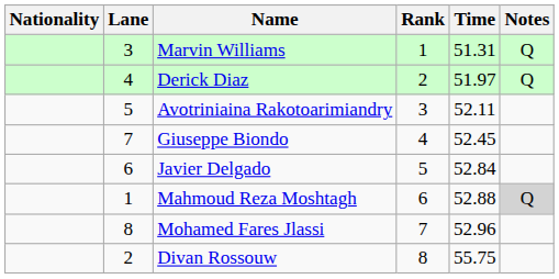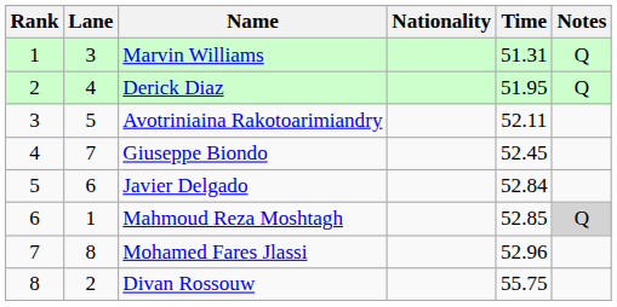columns swapped: Rank <-> Nationality
Derick Diaz | Time: 51.97 -> 51.95
Mahmoud Reza Moshtagh | Time: 52.88 -> 52.85
